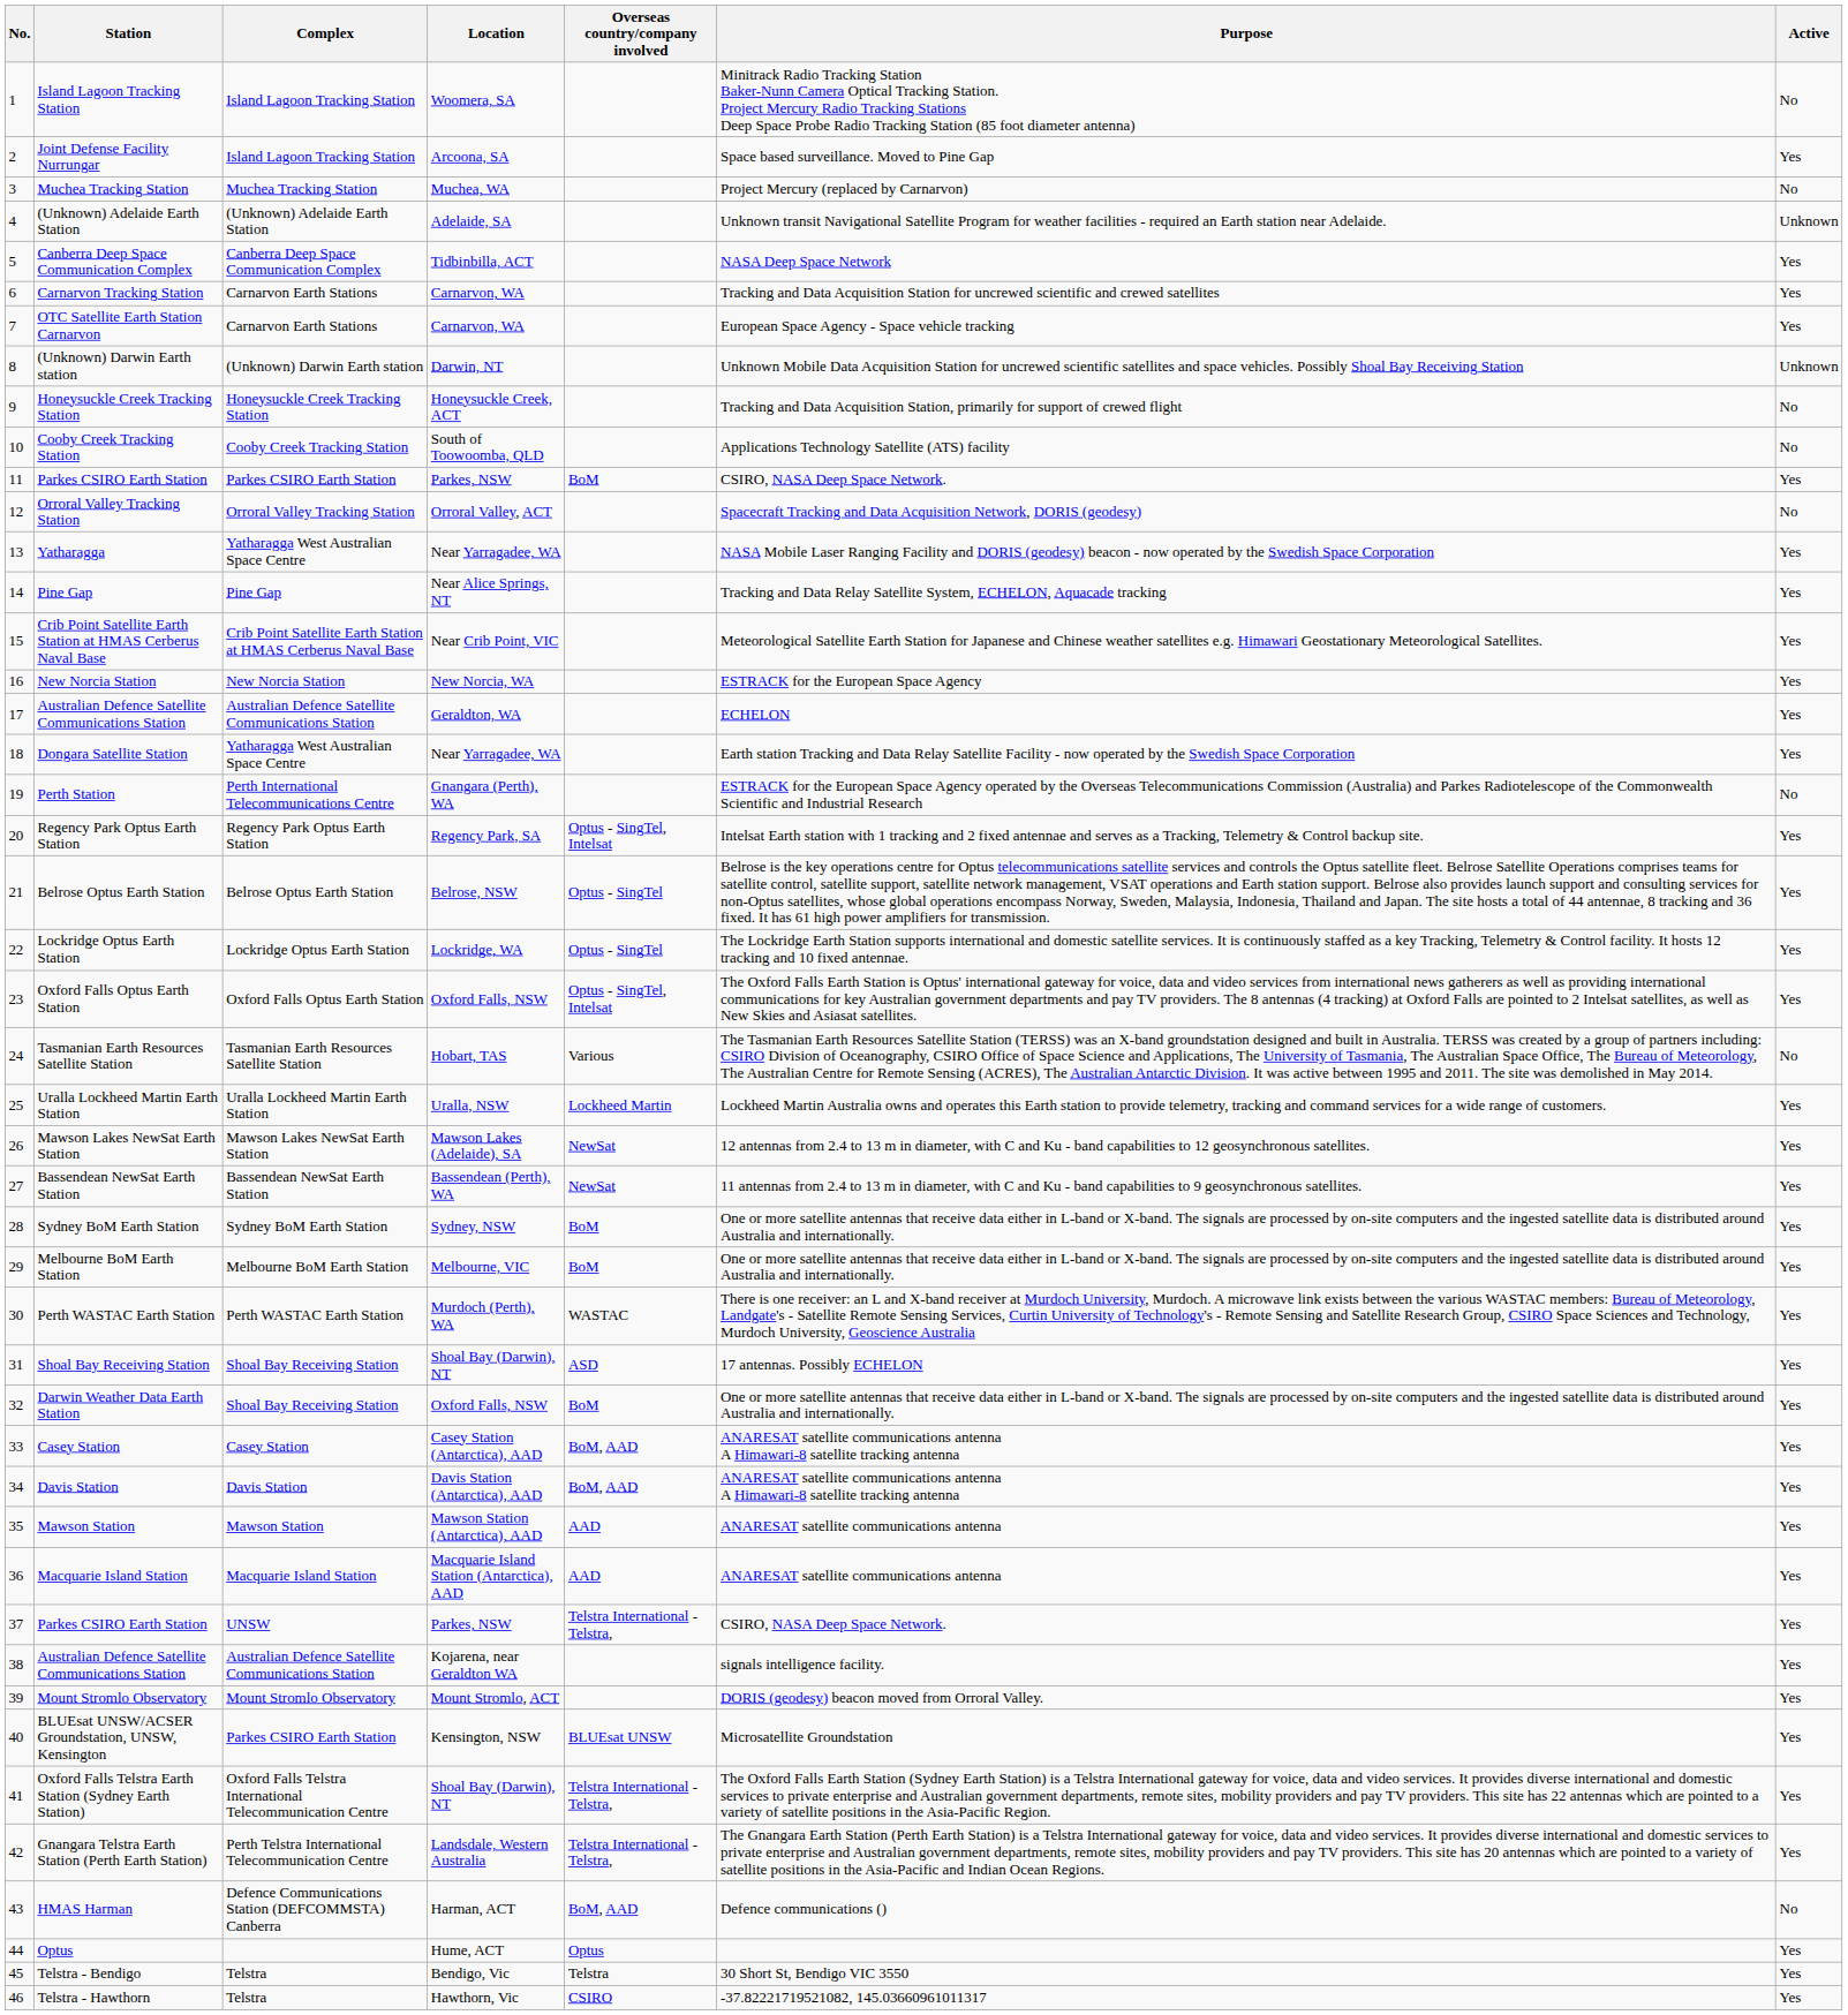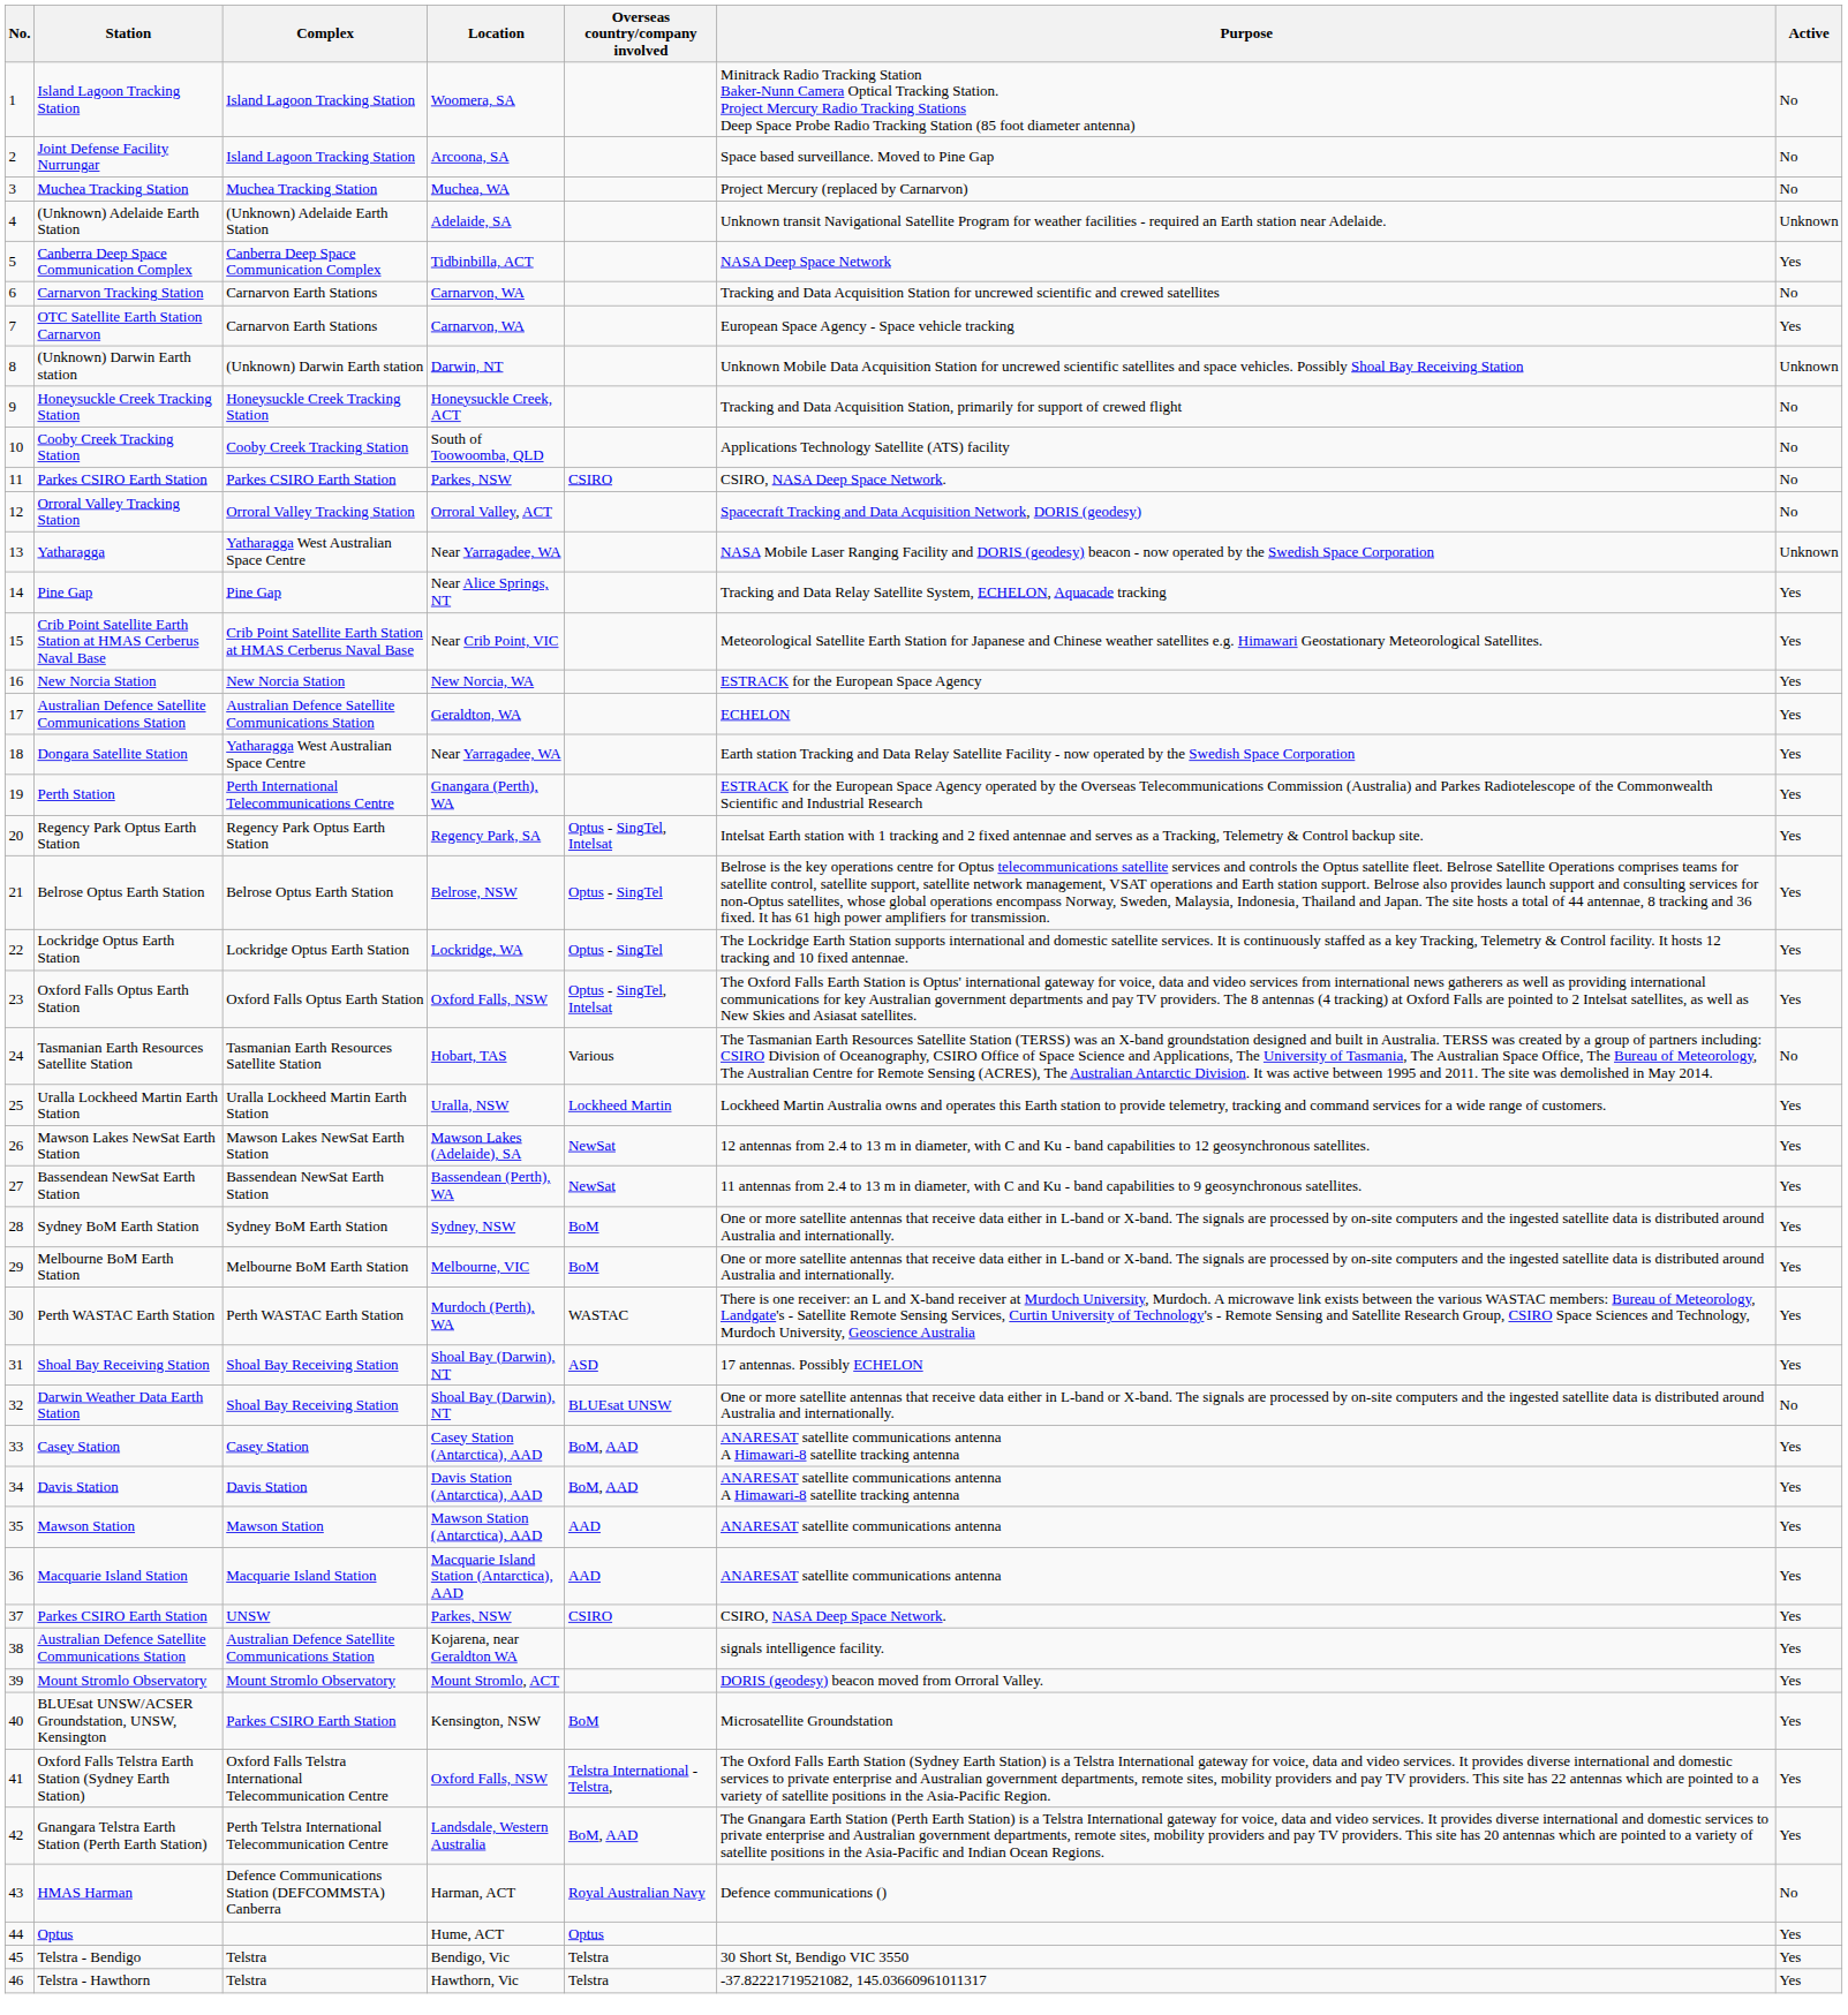Joint Defense Facility Nurrungar | Active: Yes -> No
Carnarvon Tracking Station | Active: Yes -> No
11 / Parkes CSIRO Earth Station | Overseas country/company involved: BoM -> CSIRO
11 / Parkes CSIRO Earth Station | Active: Yes -> No
Yatharagga | Active: Yes -> Unknown
Perth Station | Active: No -> Yes
Darwin Weather Data Earth Station | Location: Oxford Falls, NSW -> Shoal Bay (Darwin), NT
Darwin Weather Data Earth Station | Overseas country/company involved: BoM -> BLUEsat UNSW
Darwin Weather Data Earth Station | Active: Yes -> No
37 / Parkes CSIRO Earth Station | Overseas country/company involved: Telstra International - Telstra, -> CSIRO
BLUEsat UNSW/ACSER Groundstation, UNSW, Kensington | Overseas country/company involved: BLUEsat UNSW -> BoM
Oxford Falls Telstra Earth Station (Sydney Earth Station) | Location: Shoal Bay (Darwin), NT -> Oxford Falls, NSW
Gnangara Telstra Earth Station (Perth Earth Station) | Overseas country/company involved: Telstra International - Telstra, -> BoM, AAD
HMAS Harman | Overseas country/company involved: BoM, AAD -> Royal Australian Navy
Telstra - Hawthorn | Overseas country/company involved: CSIRO -> Telstra
